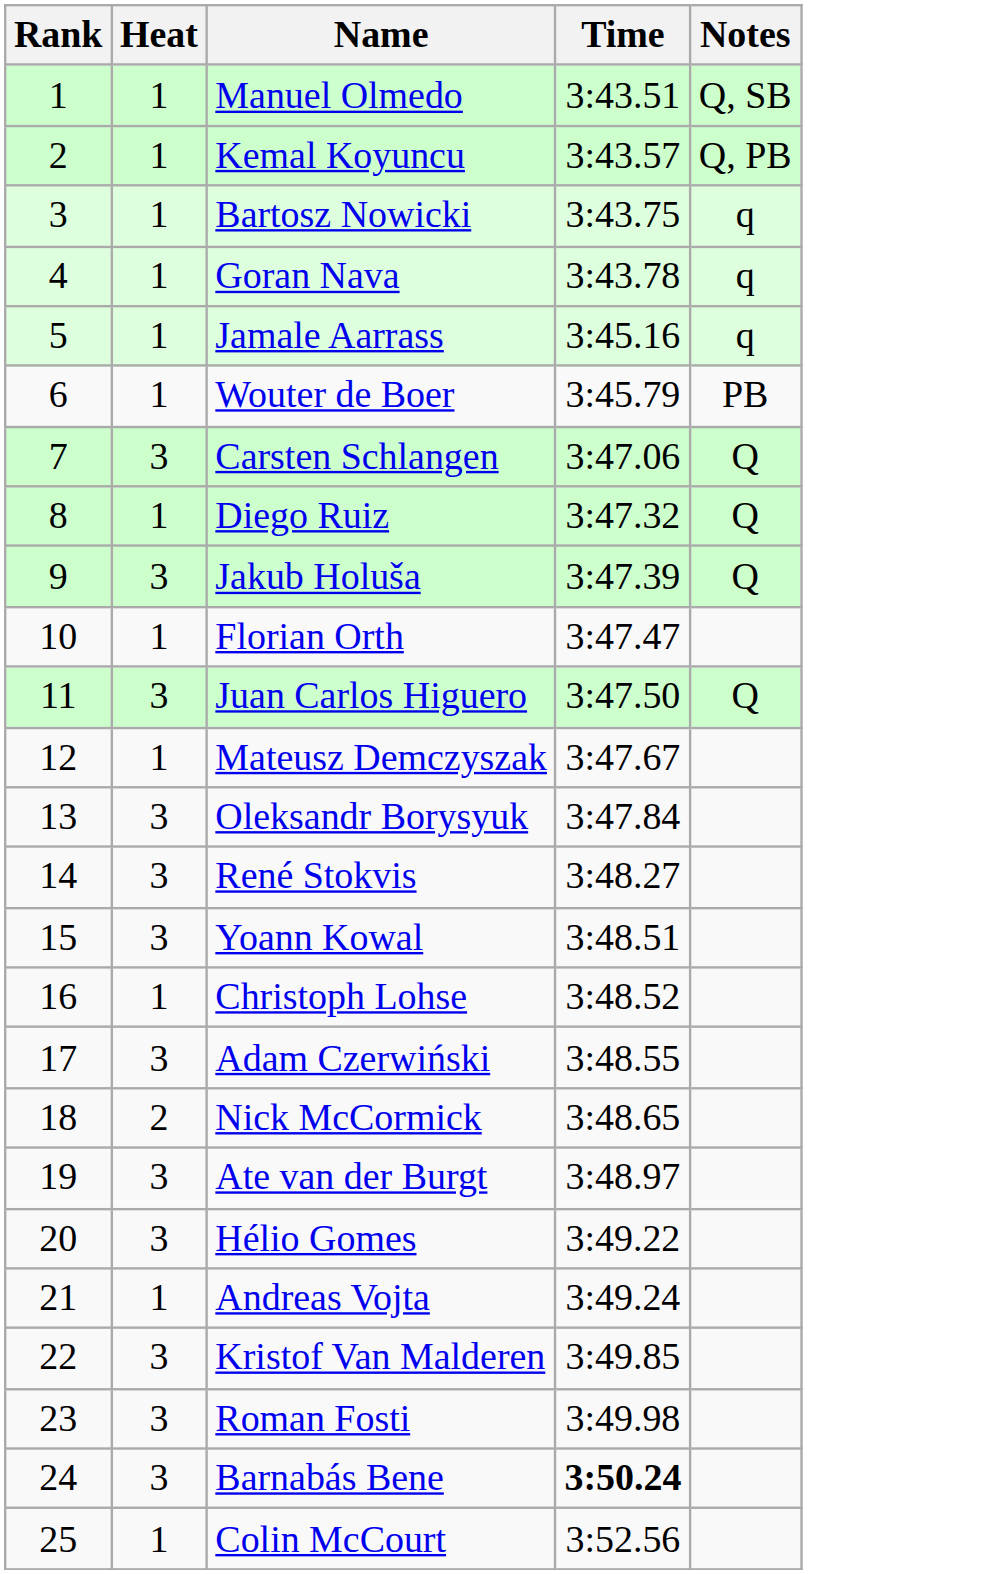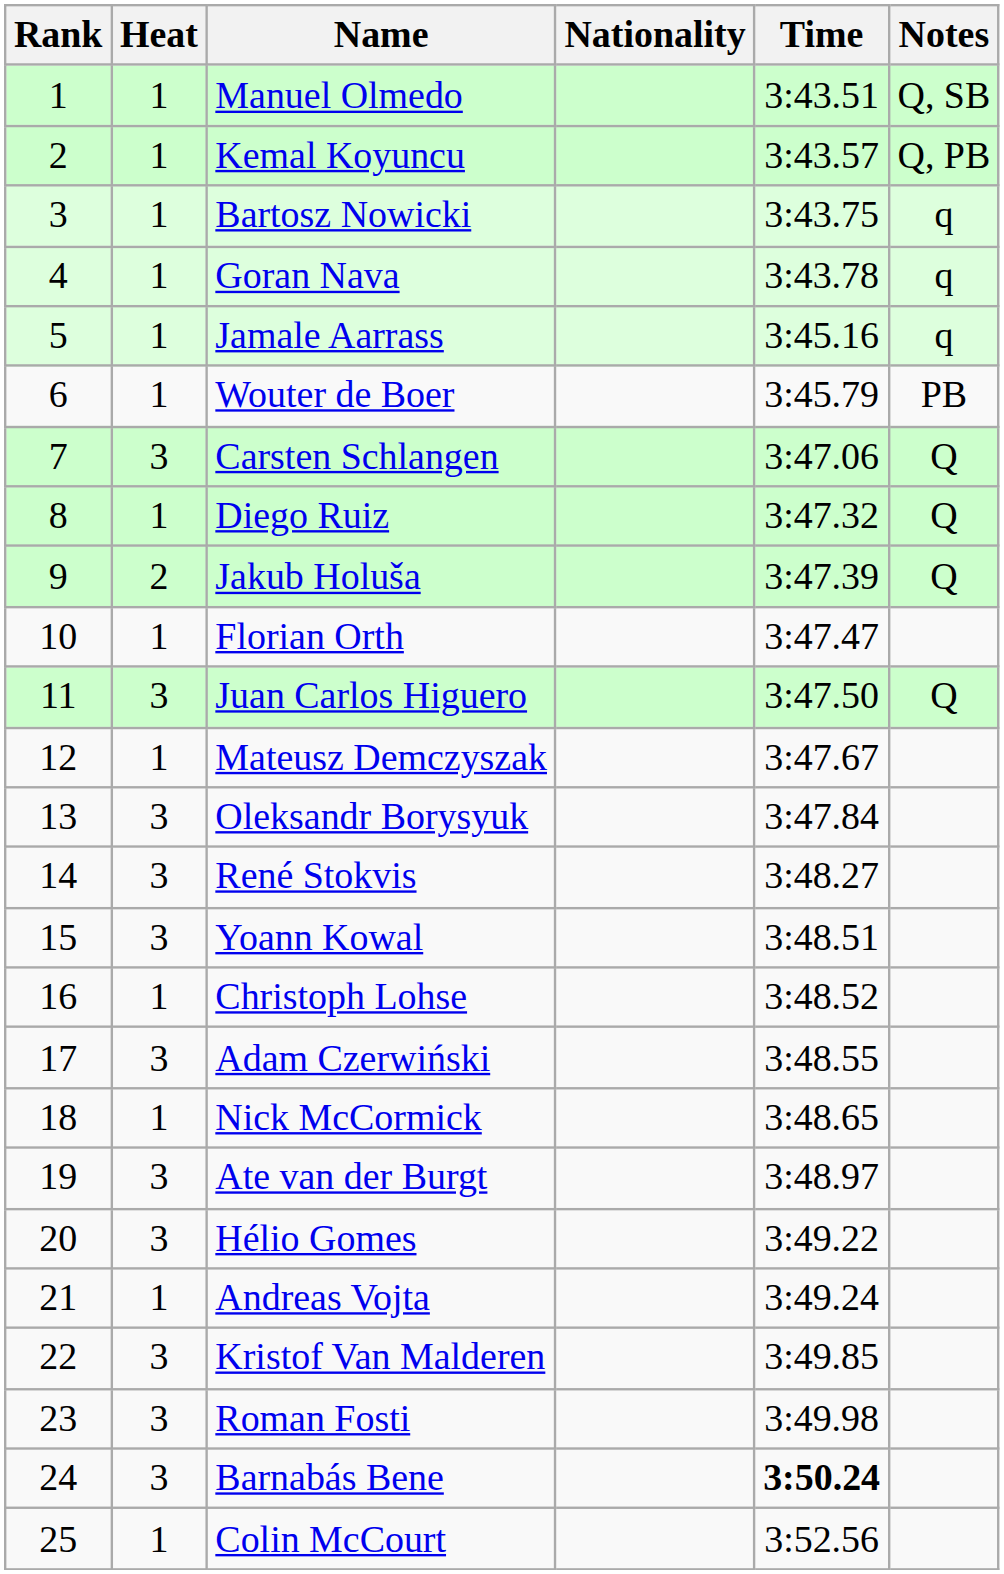+ column: Nationality
Jakub Holuša | Heat: 3 -> 2
Nick McCormick | Heat: 2 -> 1
